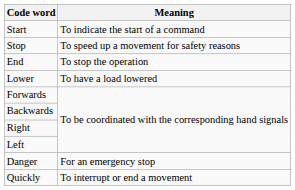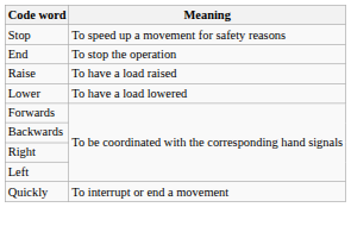- row: Start | To indicate the start of a command
+ row: Raise | To have a load raised
- row: Danger | For an emergency stop
